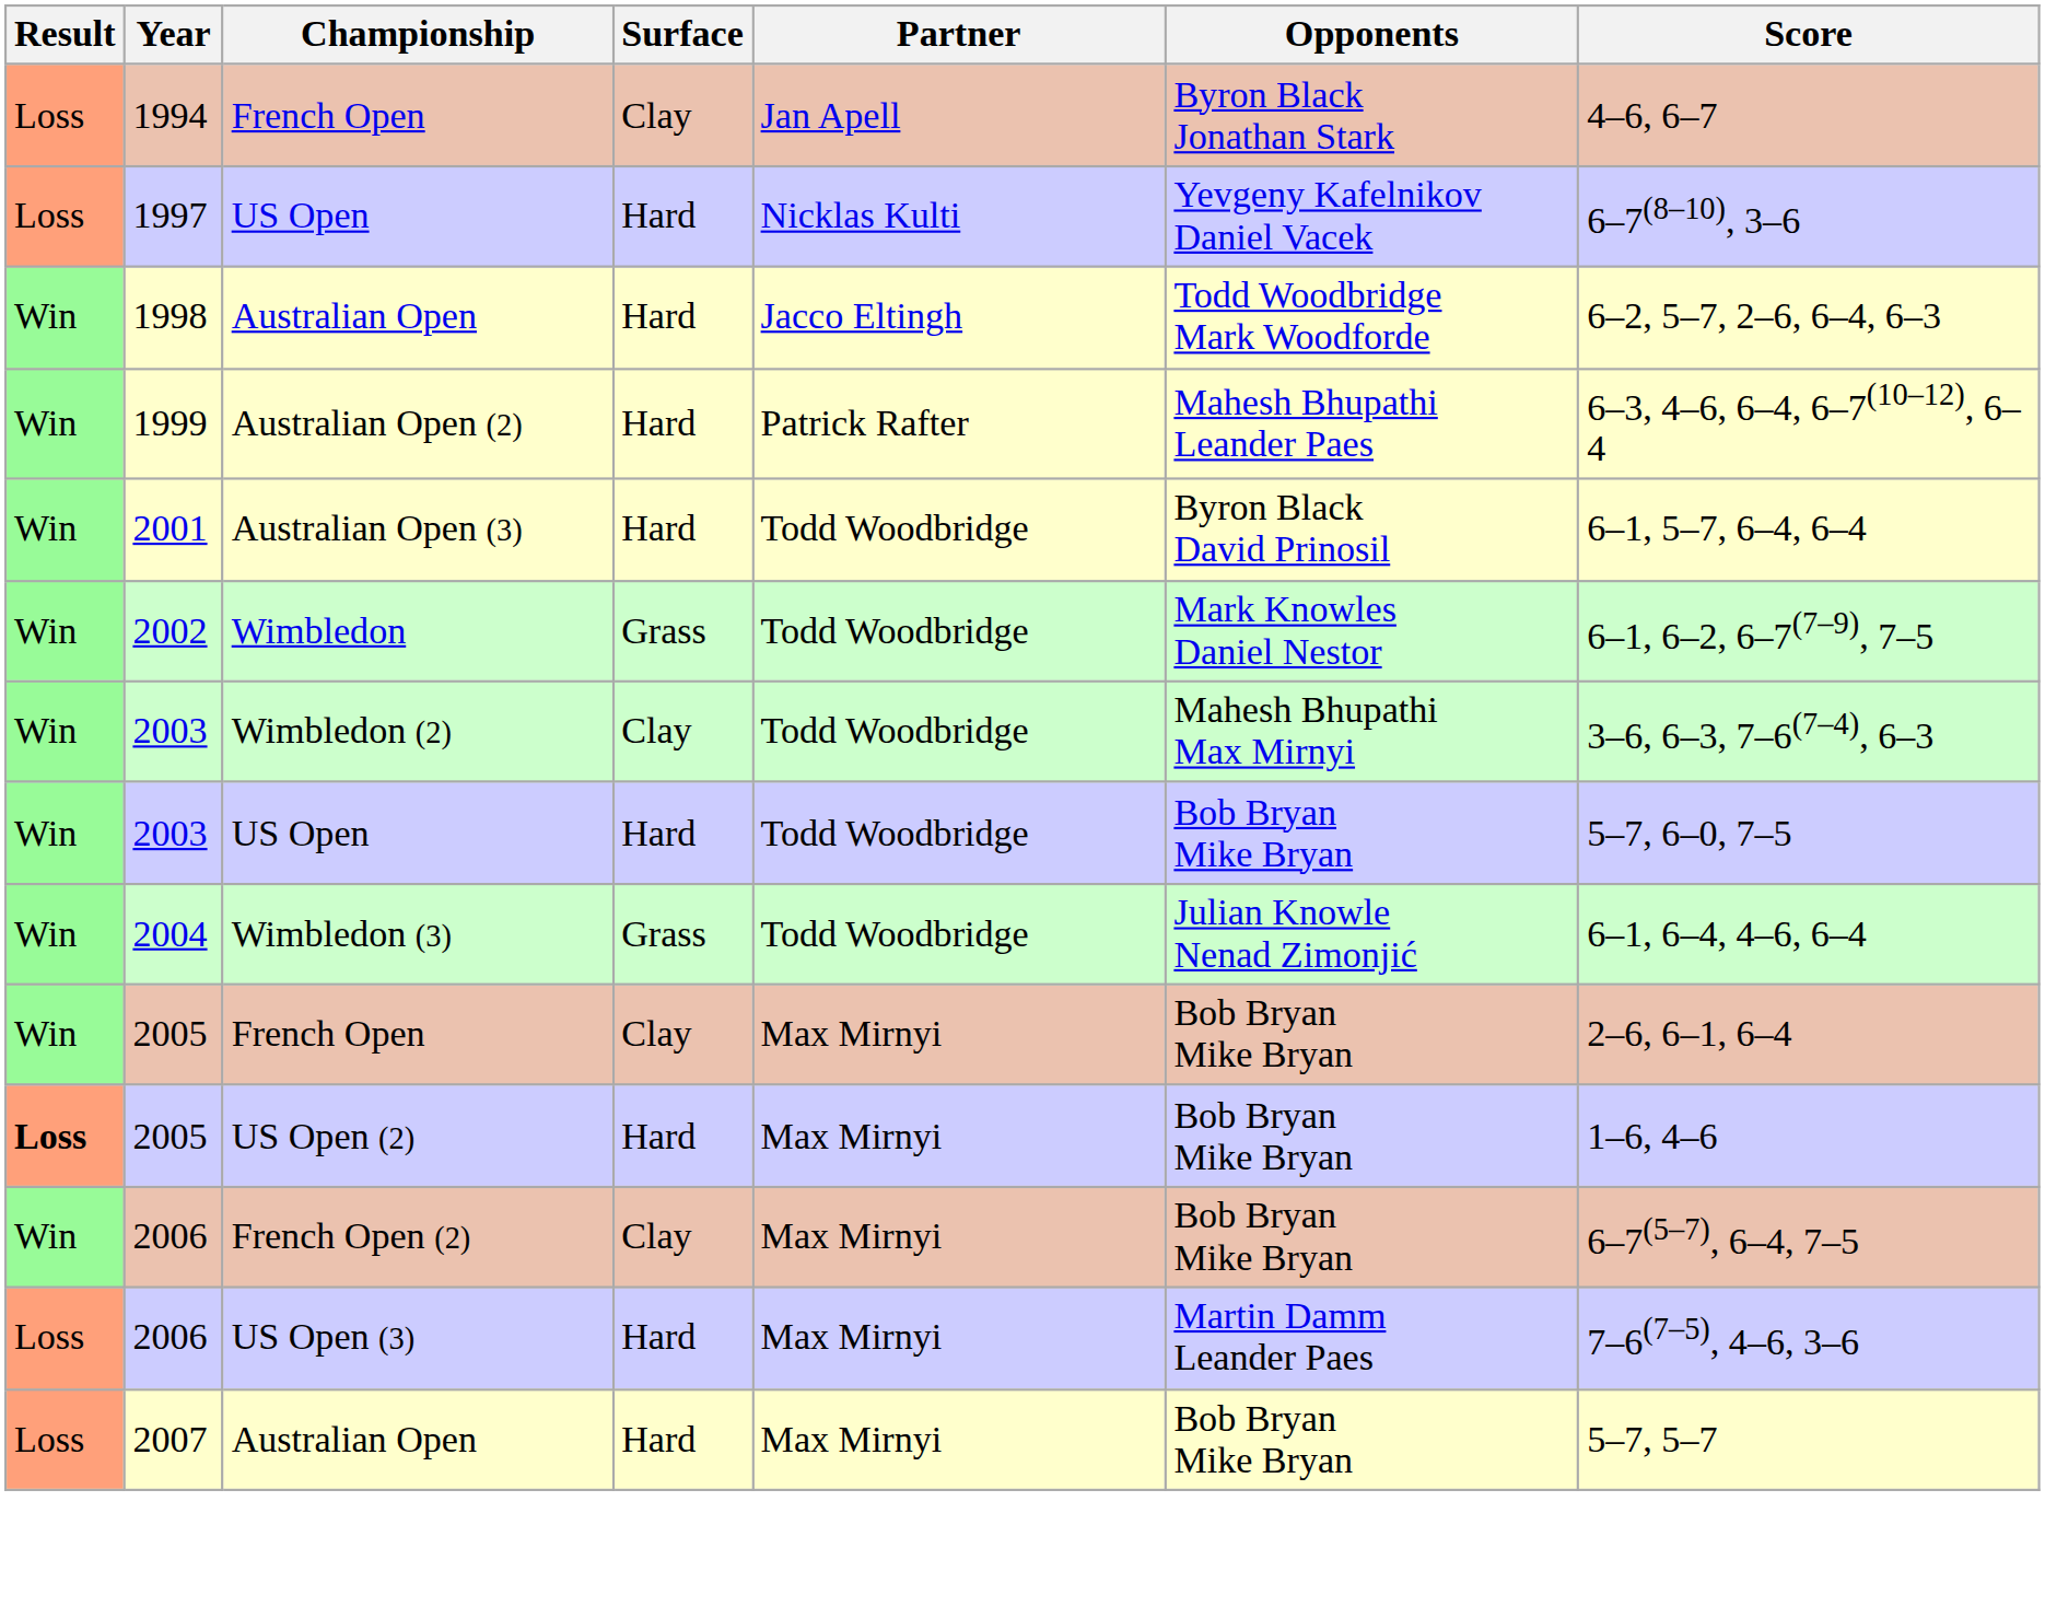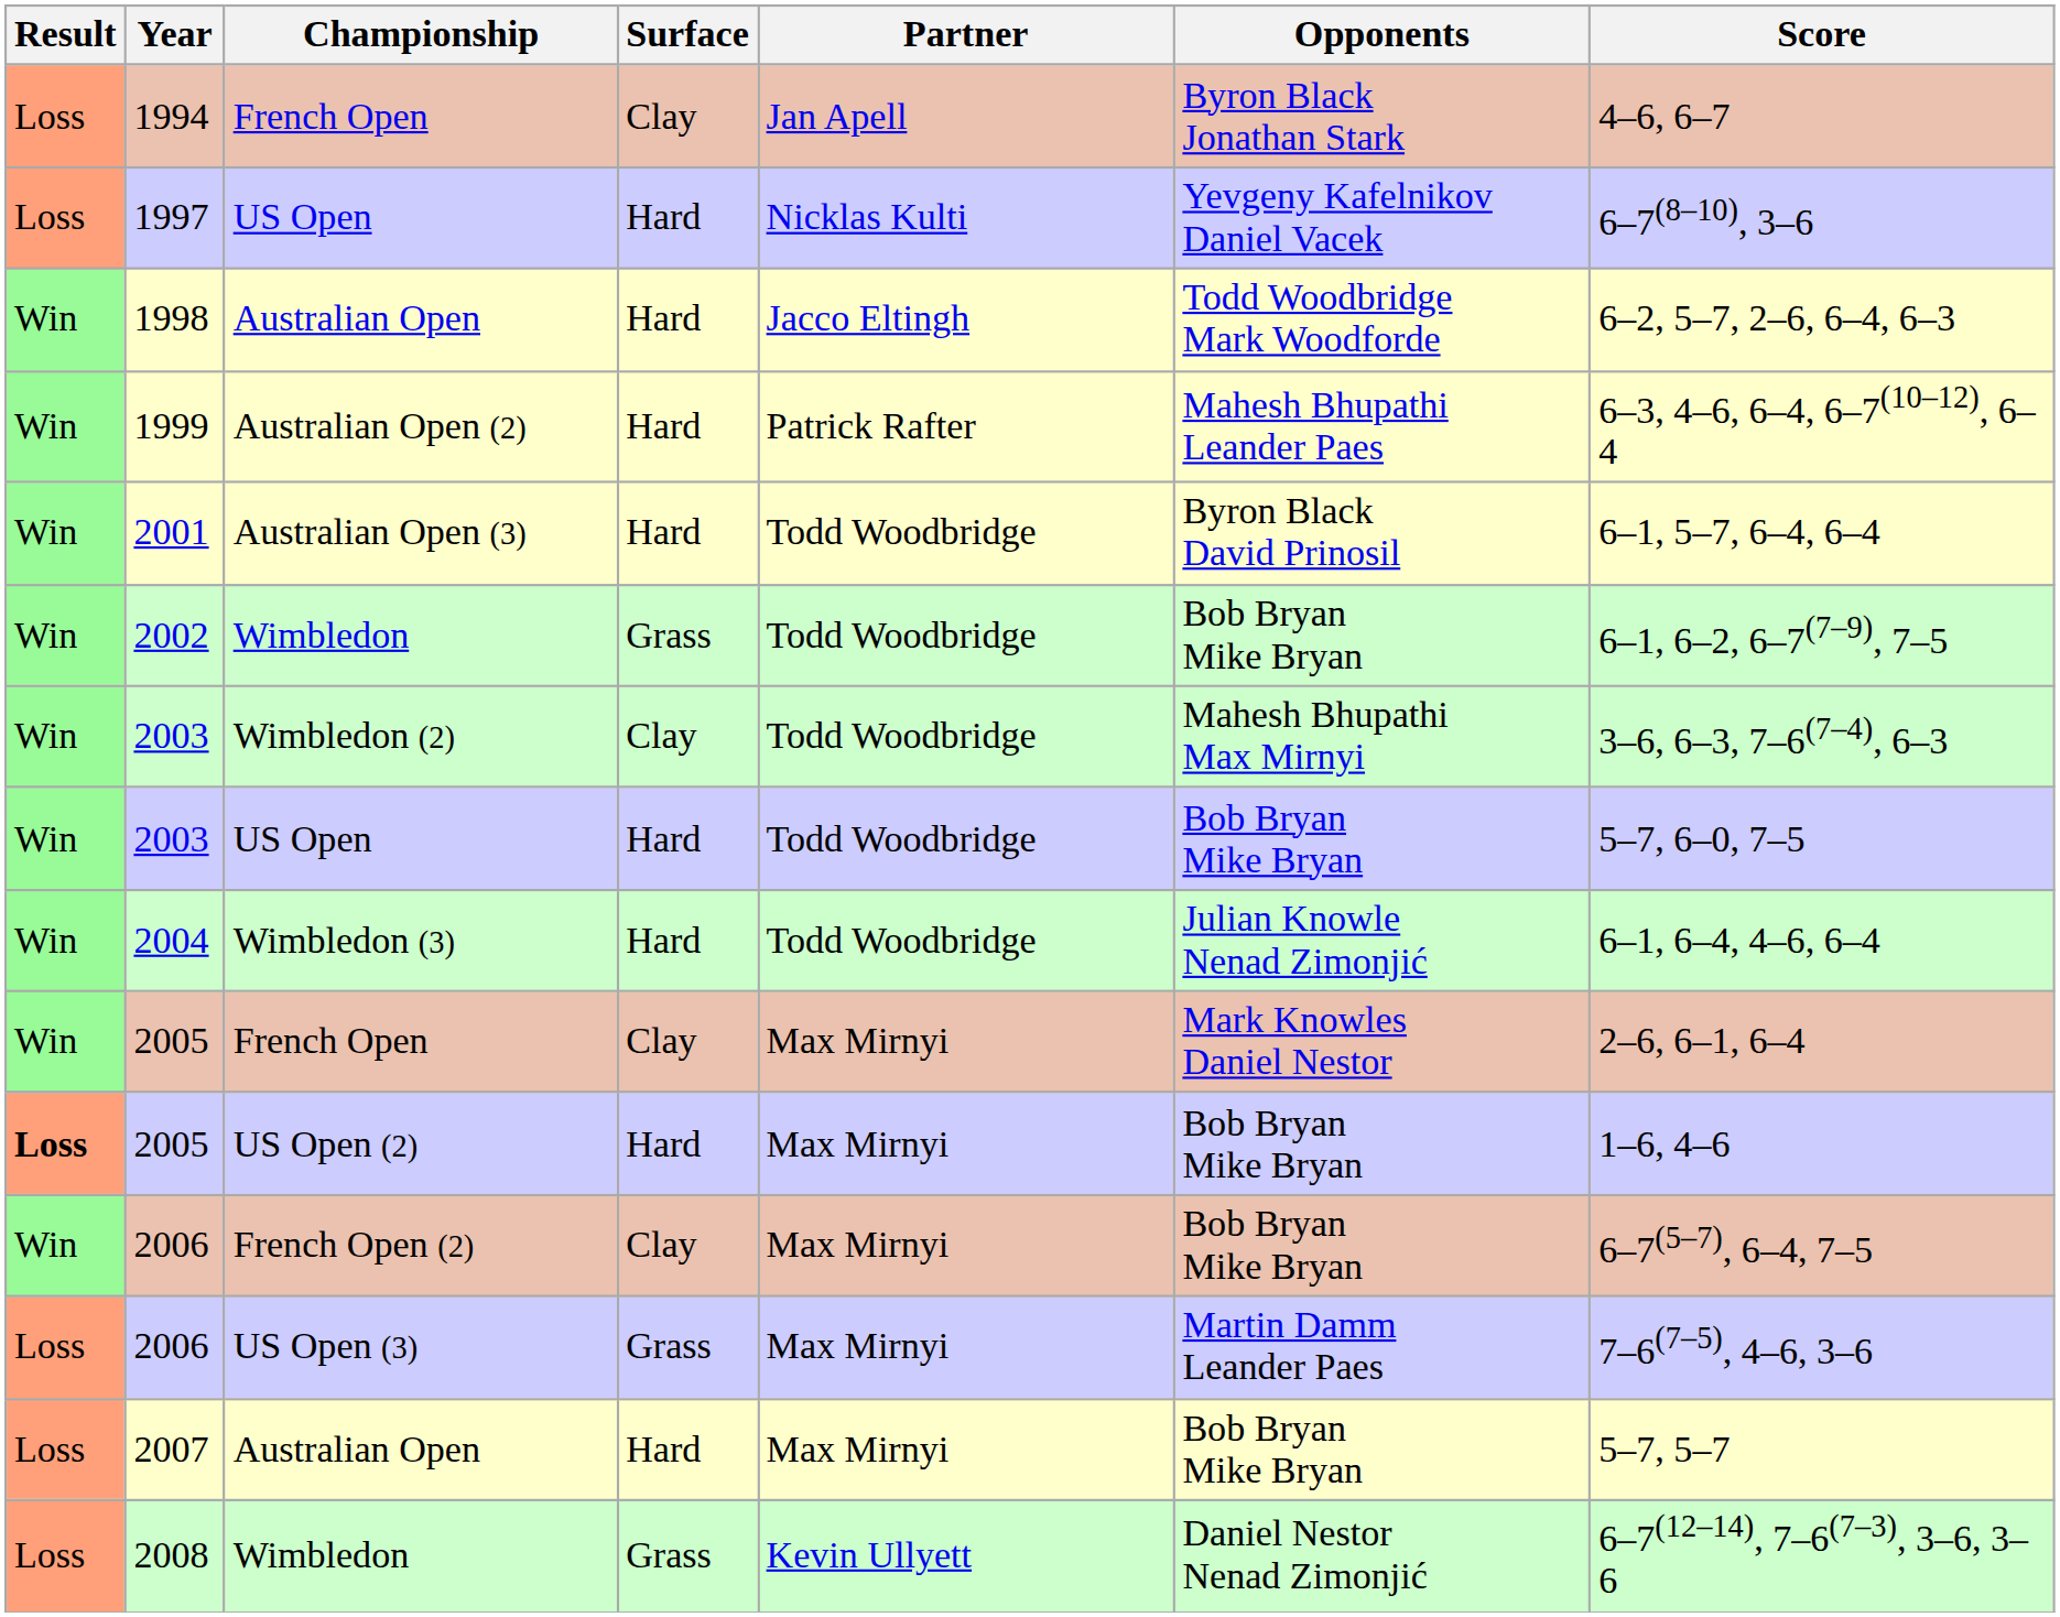2002 | Opponents: Mark Knowles Daniel Nestor -> Bob Bryan Mike Bryan
2004 | Surface: Grass -> Hard
2005 / French Open | Opponents: Bob Bryan Mike Bryan -> Mark Knowles Daniel Nestor
2006 / US Open (3) | Surface: Hard -> Grass
+ row: Loss | 2008 | Wimbledon | Grass | Kevin Ullyett | Daniel Nestor Nenad Zimonjić | 6–7(12–14), 7–6(7–3), 3–6, 3–6
